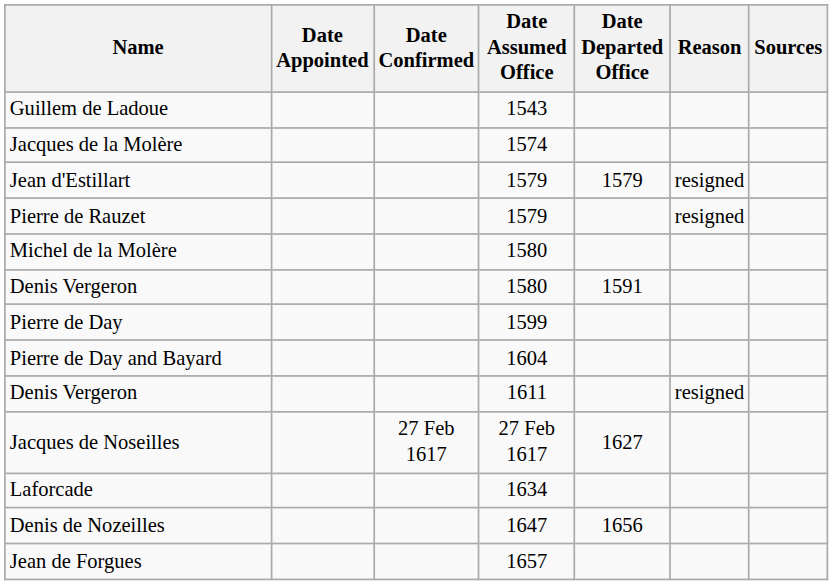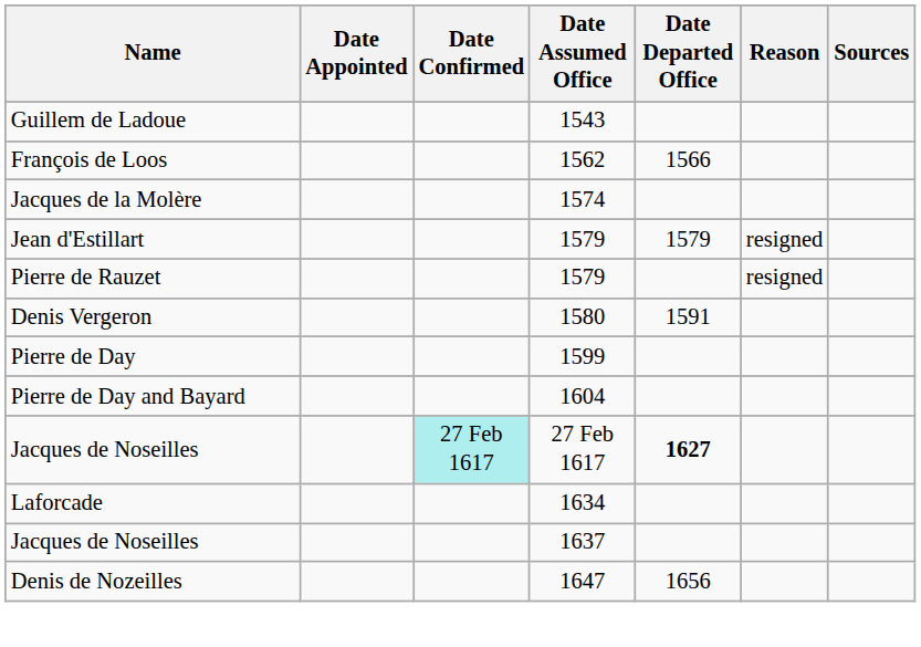+ row: François de Loos | 1562 | 1566
- row: Michel de la Molère | 1580
- row: Denis Vergeron | 1611 | resigned
Jacques de Noseilles / 27 Feb 1617 | Date Confirmed: no background -> paleturquoise background
Jacques de Noseilles / 27 Feb 1617 | Date Departed Office: normal -> bold
+ row: Jacques de Noseilles | 1637
- row: Jean de Forgues | 1657
